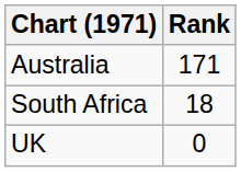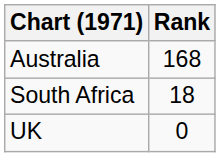Australia | Rank: 171 -> 168
